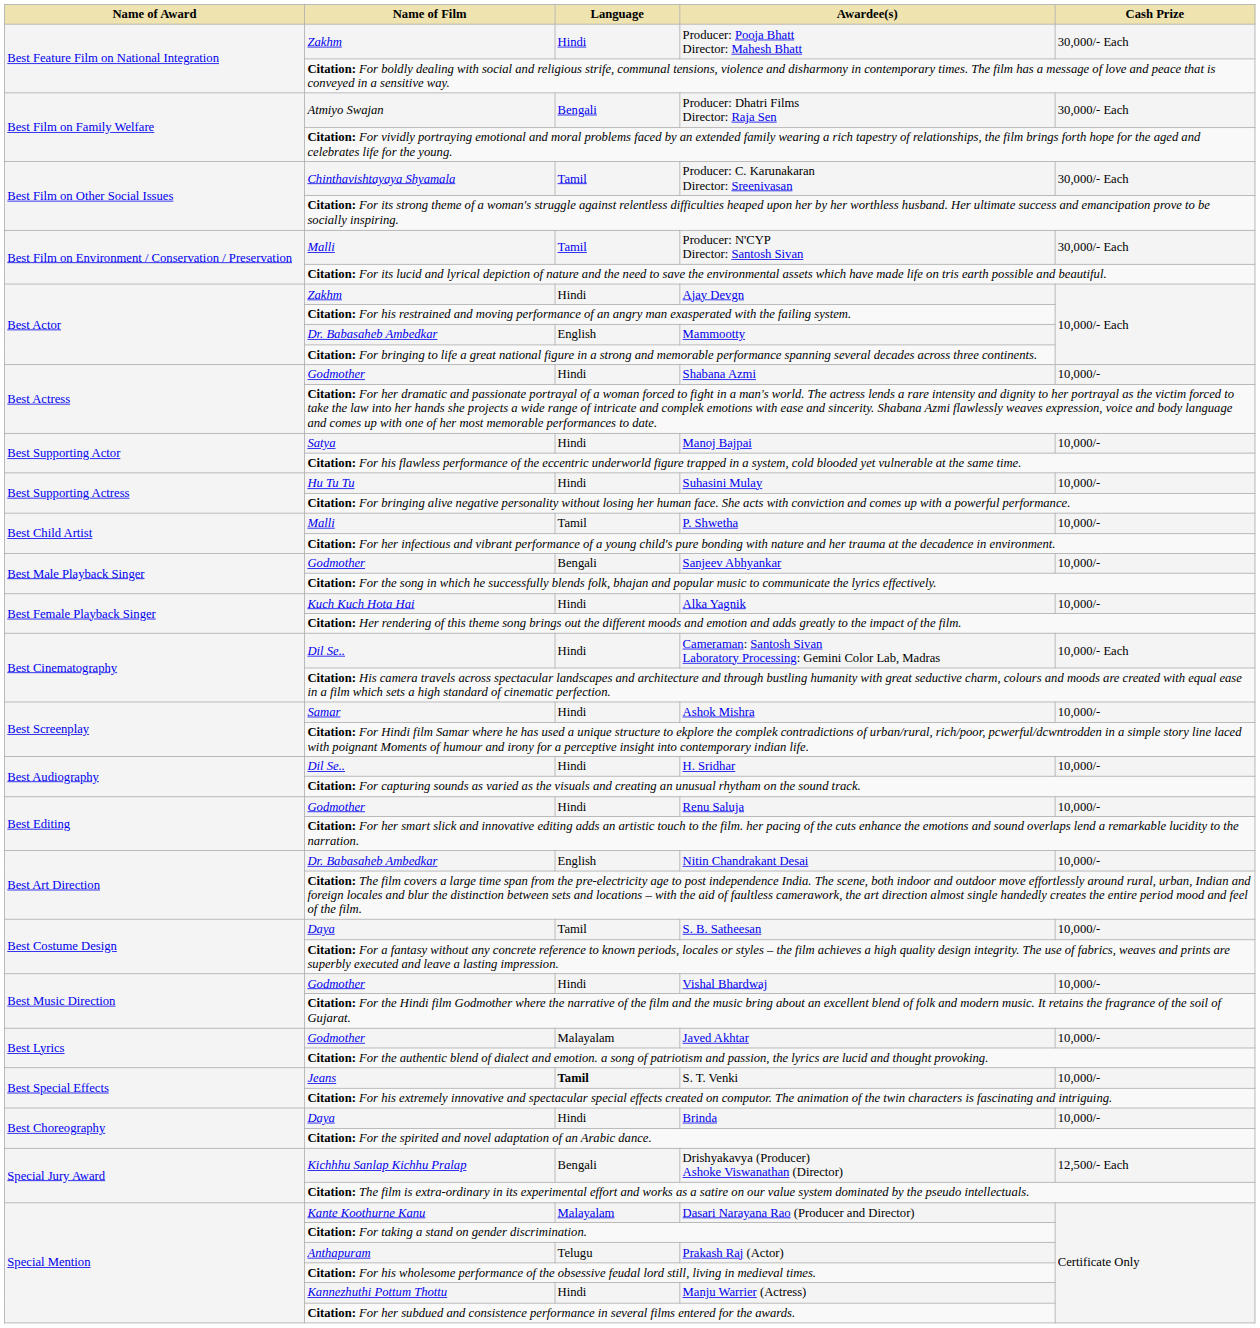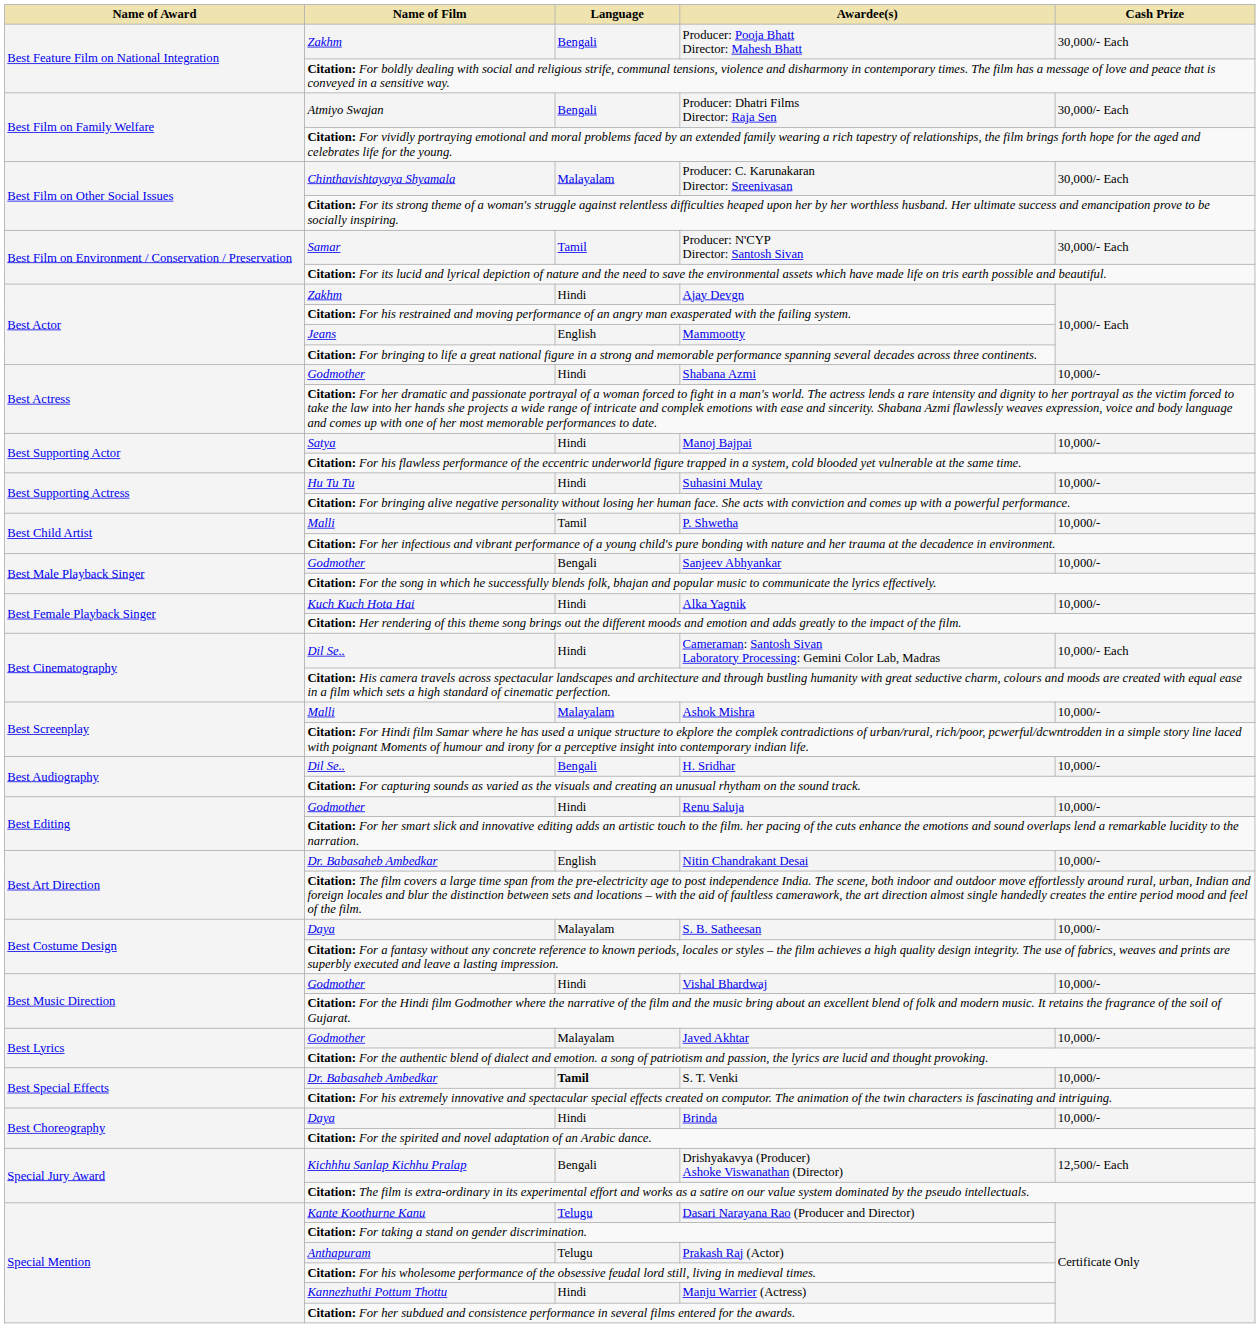Producer: Pooja Bhatt Director: Mahesh Bhatt | Language: Hindi -> Bengali
Producer: C. Karunakaran Director: Sreenivasan | Language: Tamil -> Malayalam
Producer: N'CYP Director: Santosh Sivan | Name of Film: Malli -> Samar
Mammootty | Name of Film: Dr. Babasaheb Ambedkar -> Jeans
Ashok Mishra | Name of Film: Samar -> Malli
Ashok Mishra | Language: Hindi -> Malayalam
H. Sridhar | Language: Hindi -> Bengali
S. B. Satheesan | Language: Tamil -> Malayalam
S. T. Venki | Name of Film: Jeans -> Dr. Babasaheb Ambedkar
Dasari Narayana Rao (Producer and Director) | Language: Malayalam -> Telugu
